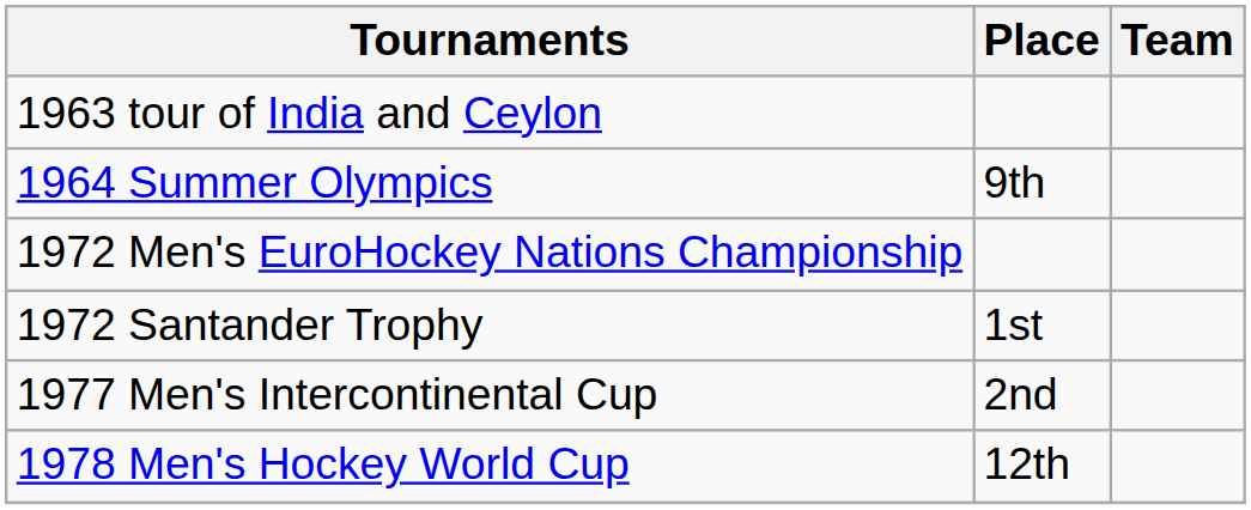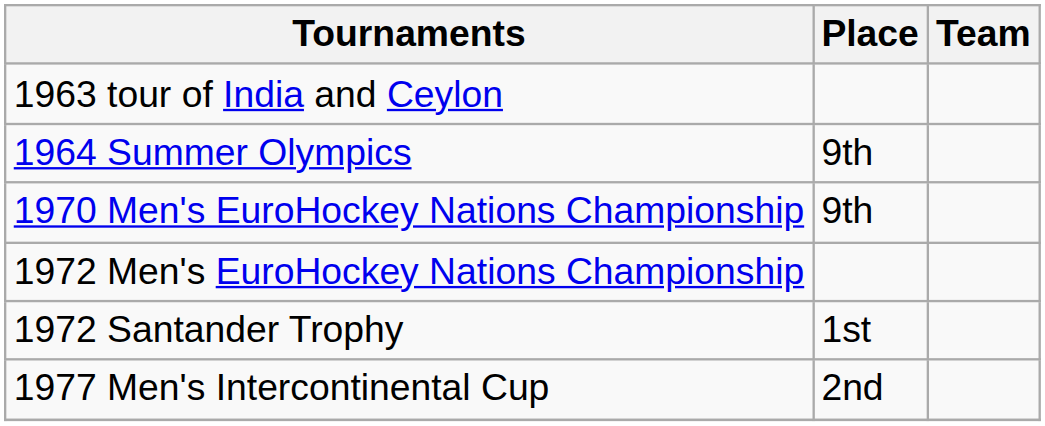+ row: 1970 Men's EuroHockey Nations Championship | 9th
- row: 1978 Men's Hockey World Cup | 12th
